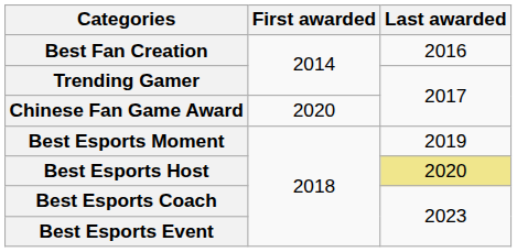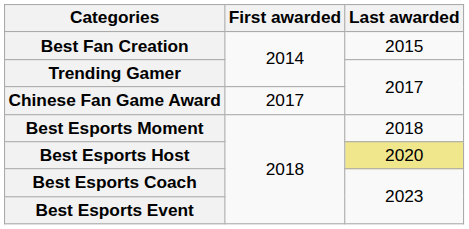Best Fan Creation | Last awarded: 2016 -> 2015
Chinese Fan Game Award | First awarded: 2020 -> 2017
Best Esports Moment | Last awarded: 2019 -> 2018
